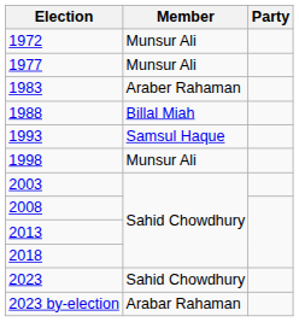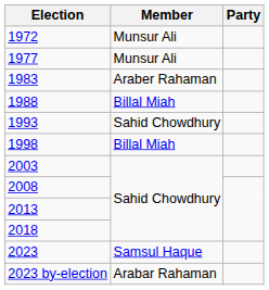1993 | Member: Samsul Haque -> Sahid Chowdhury
1998 | Member: Munsur Ali -> Billal Miah
2023 | Member: Sahid Chowdhury -> Samsul Haque
